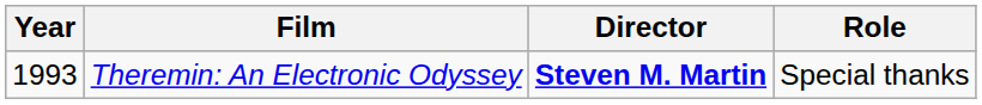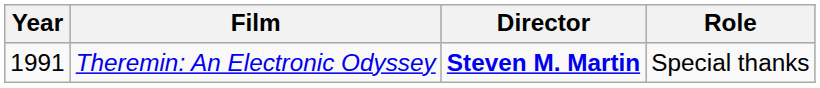Theremin: An Electronic Odyssey | Year: 1993 -> 1991
